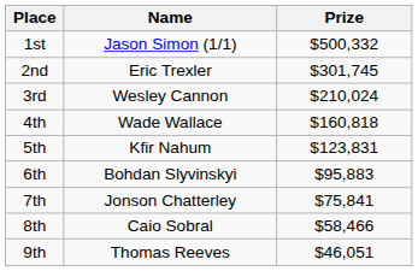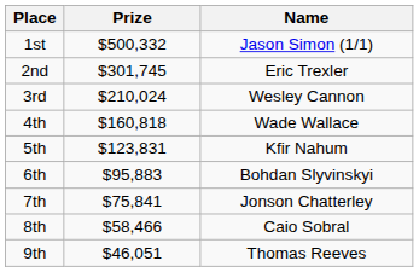columns swapped: Name <-> Prize
